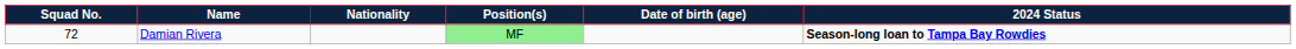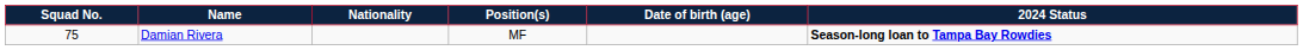Damian Rivera | Squad No.: 72 -> 75
Damian Rivera | Position(s): lightgreen background -> no background
